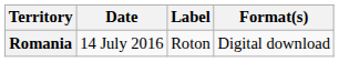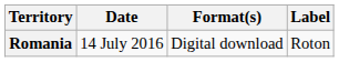columns swapped: Format(s) <-> Label
